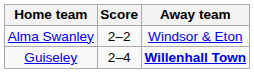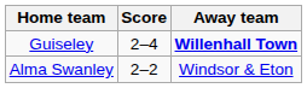rows swapped: Alma Swanley <-> Guiseley
